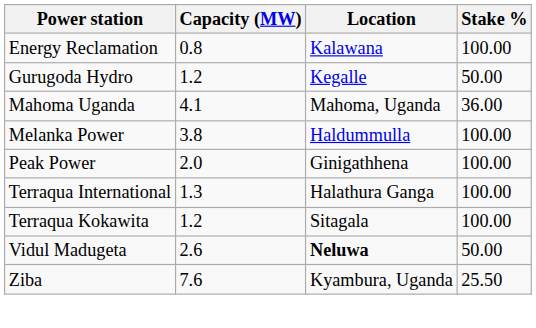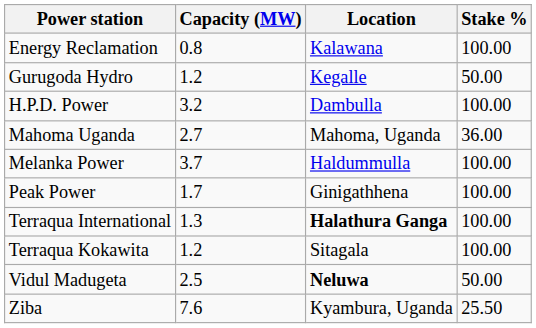+ row: H.P.D. Power | 3.2 | Dambulla | 100.00
Mahoma Uganda | Capacity (MW): 4.1 -> 2.7
Melanka Power | Capacity (MW): 3.8 -> 3.7
Peak Power | Capacity (MW): 2.0 -> 1.7
Terraqua International | Location: normal -> bold
Vidul Madugeta | Capacity (MW): 2.6 -> 2.5
